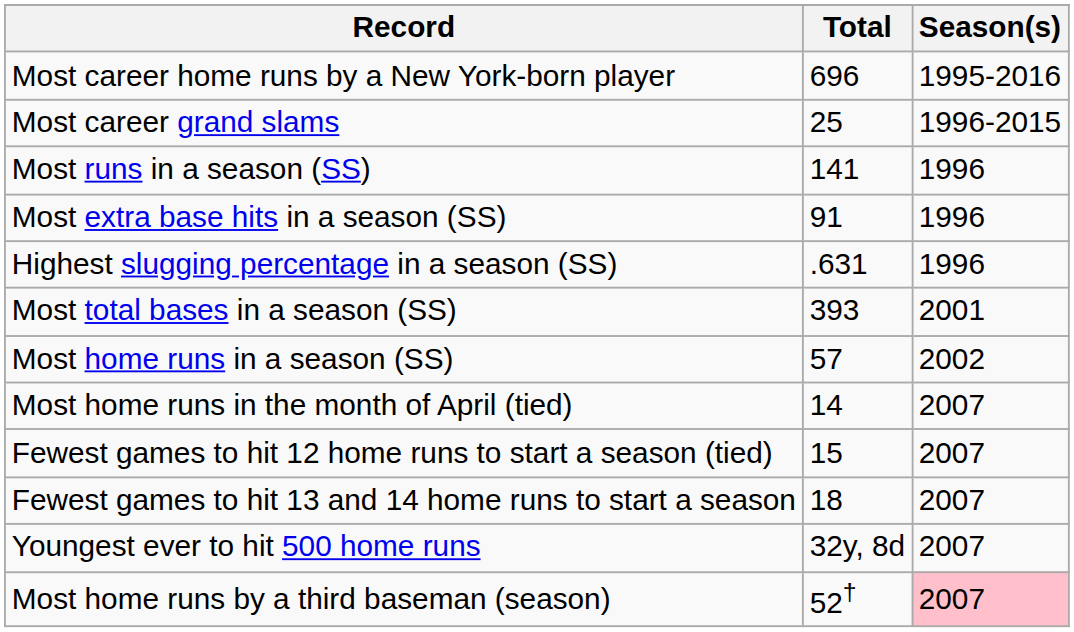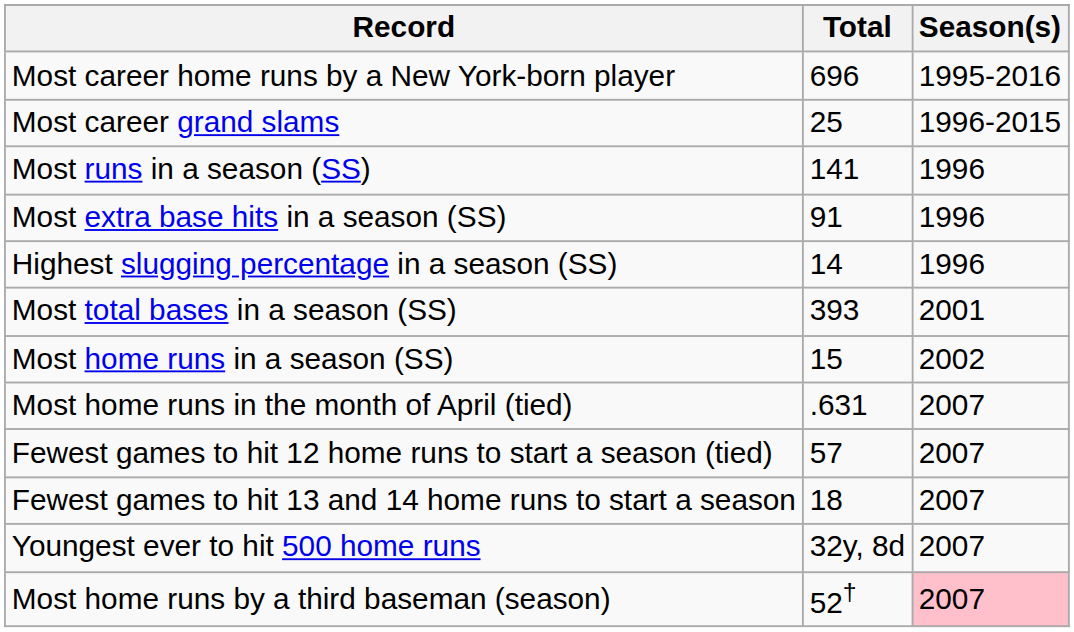Highest slugging percentage in a season (SS) | Total: .631 -> 14
Most home runs in a season (SS) | Total: 57 -> 15
Most home runs in the month of April (tied) | Total: 14 -> .631
Fewest games to hit 12 home runs to start a season (tied) | Total: 15 -> 57
